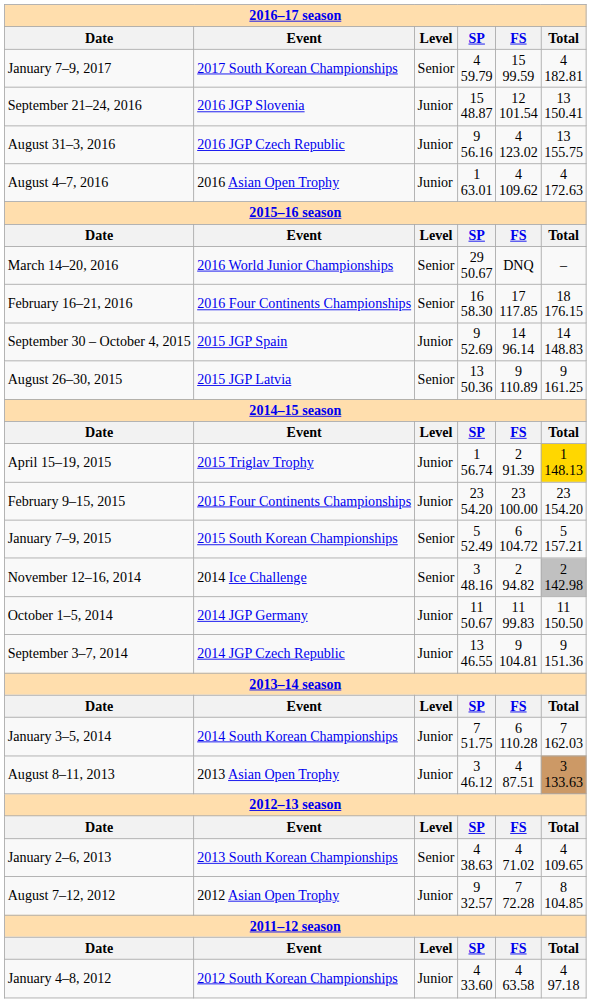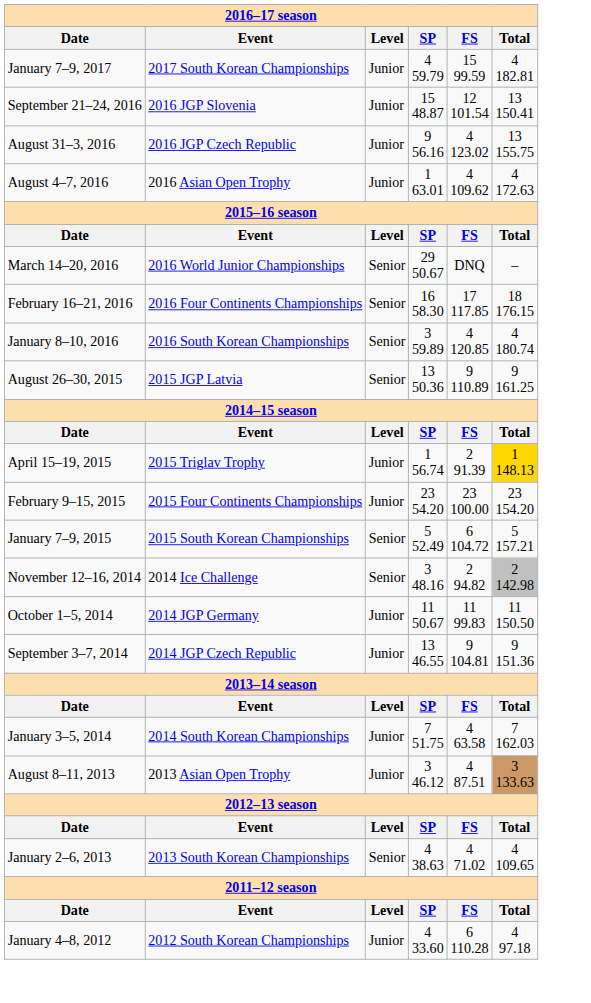January 7–9, 2017 | Level: Senior -> Junior
+ row: January 8–10, 2016 | 2016 South Korean Championships | Senior | 3 59.89 | 4 120.85 | 4 180.74
- row: September 30 – October 4, 2015 | 2015 JGP Spain | Junior | 9 52.69 | 14 96.14 | 14 148.83
January 3–5, 2014 | FS: 6 110.28 -> 4 63.58
- row: August 7–12, 2012 | 2012 Asian Open Trophy | Junior | 9 32.57 | 7 72.28 | 8 104.85
January 4–8, 2012 | FS: 4 63.58 -> 6 110.28
